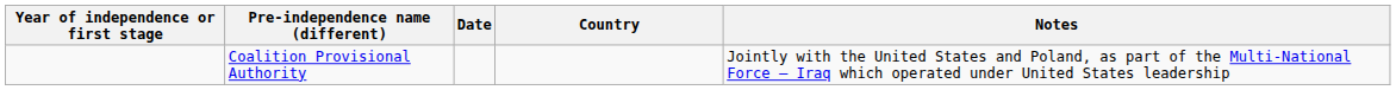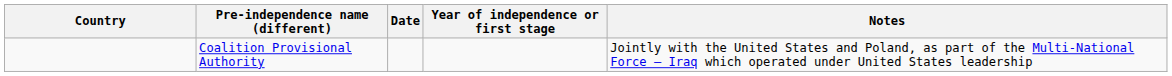columns swapped: Country <-> Year of independence or first stage
